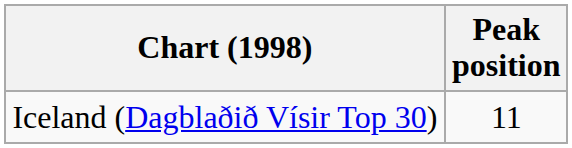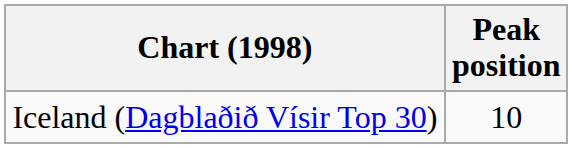Iceland (Dagblaðið Vísir Top 30) | Peak position: 11 -> 10
